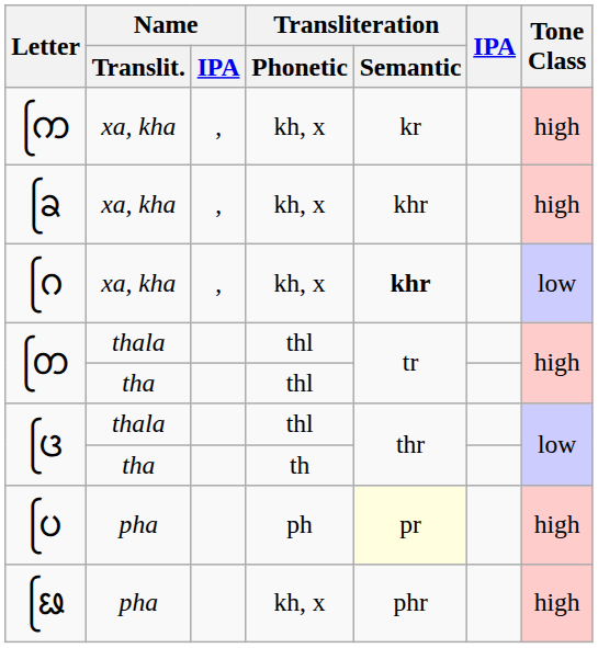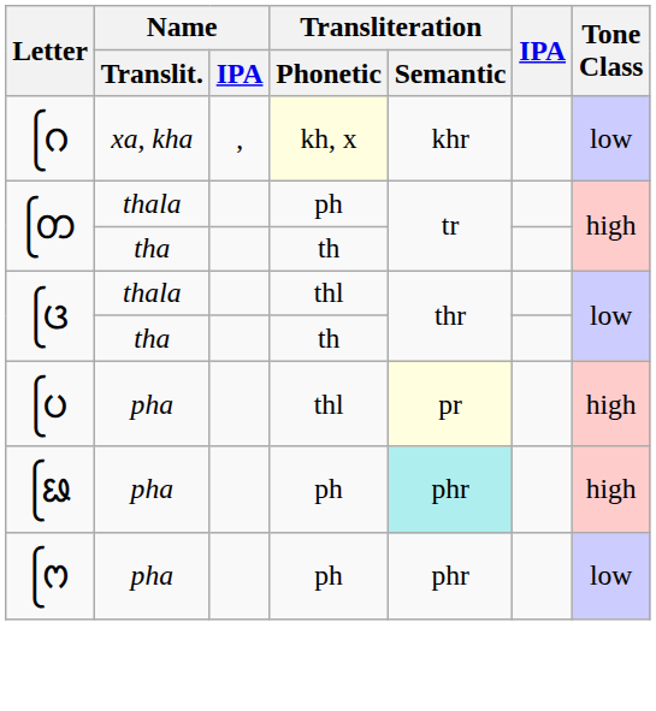- row: ᨠᩕ | xa, kha | , | kh, x | kr | high
- row: ᨡᩕ | xa, kha | , | kh, x | khr | high
ᨣᩕ | Transliteration / Phonetic: no background -> lightyellow background
ᨣᩕ | Transliteration / Semantic: bold -> normal
ᨲᩕ / thala | Transliteration / Phonetic: thl -> ph
ᨲᩕ / tha | Transliteration / Phonetic: thl -> th
ᨷᩕ | Transliteration / Phonetic: ph -> thl
ᨹᩕ | Transliteration / Phonetic: kh, x -> ph
ᨹᩕ | Transliteration / Semantic: no background -> paleturquoise background
+ row: ᨻᩕ | pha | ph | phr | low
